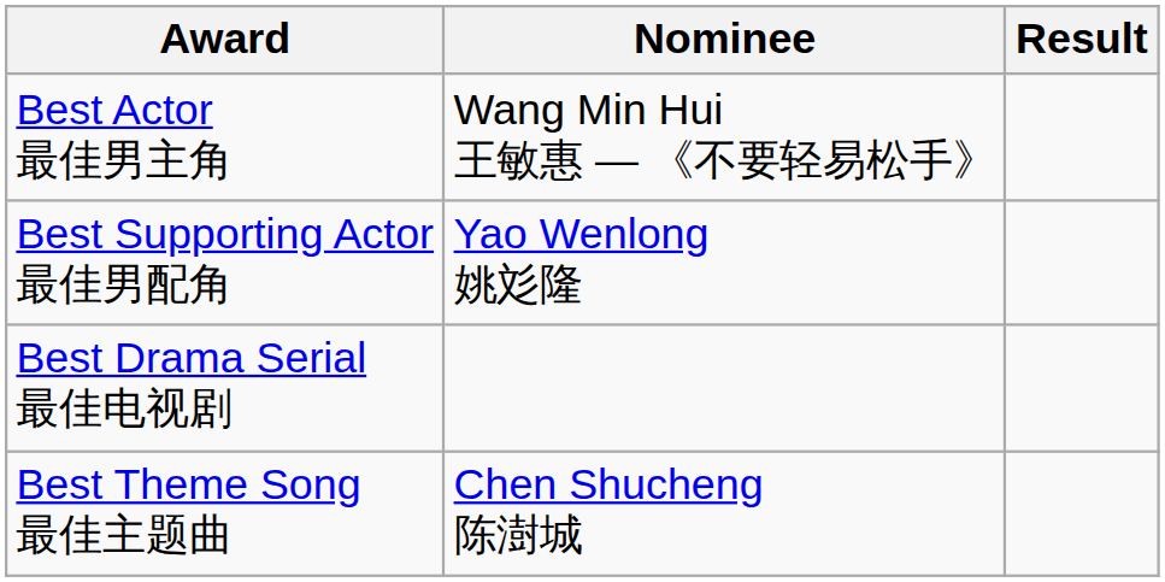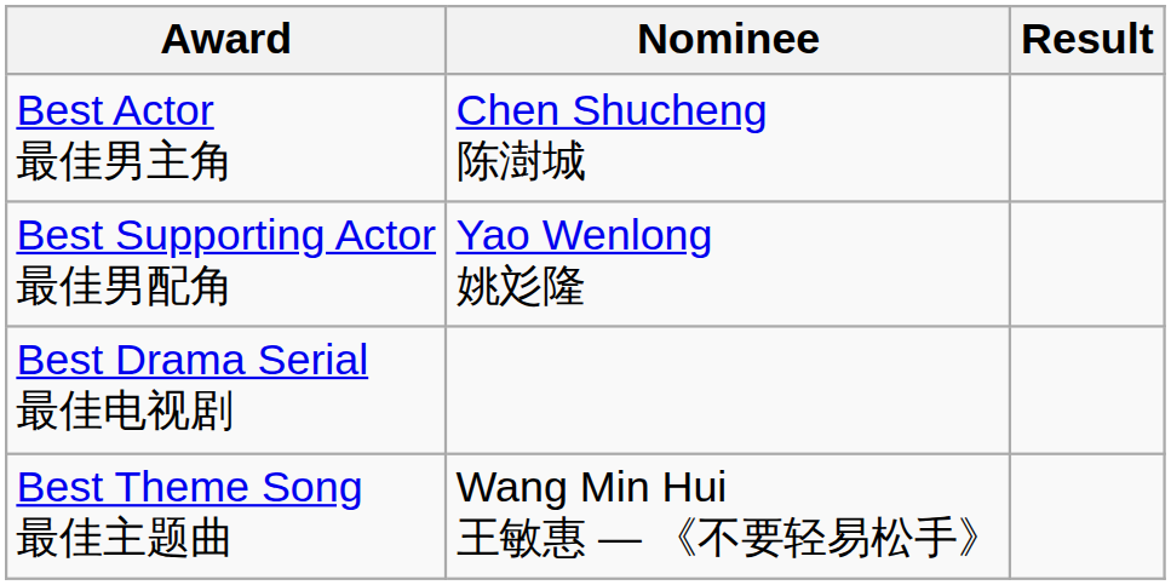Best Actor 最佳男主角 | Nominee: Wang Min Hui 王敏惠 — 《不要轻易松手》 -> Chen Shucheng 陈澍城
Best Theme Song 最佳主题曲 | Nominee: Chen Shucheng 陈澍城 -> Wang Min Hui 王敏惠 — 《不要轻易松手》
